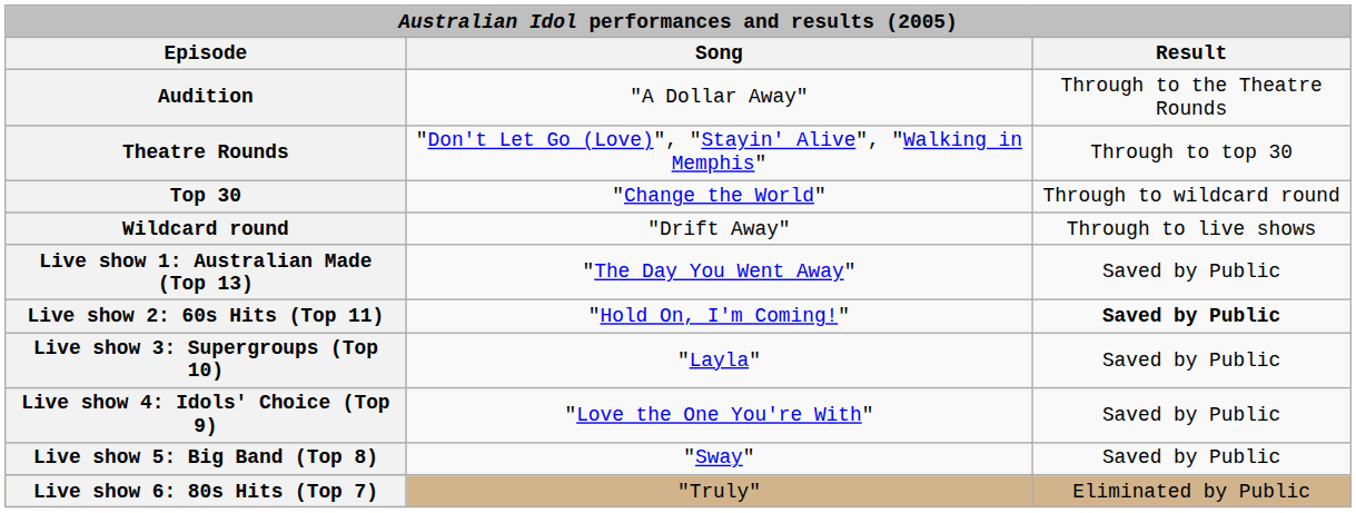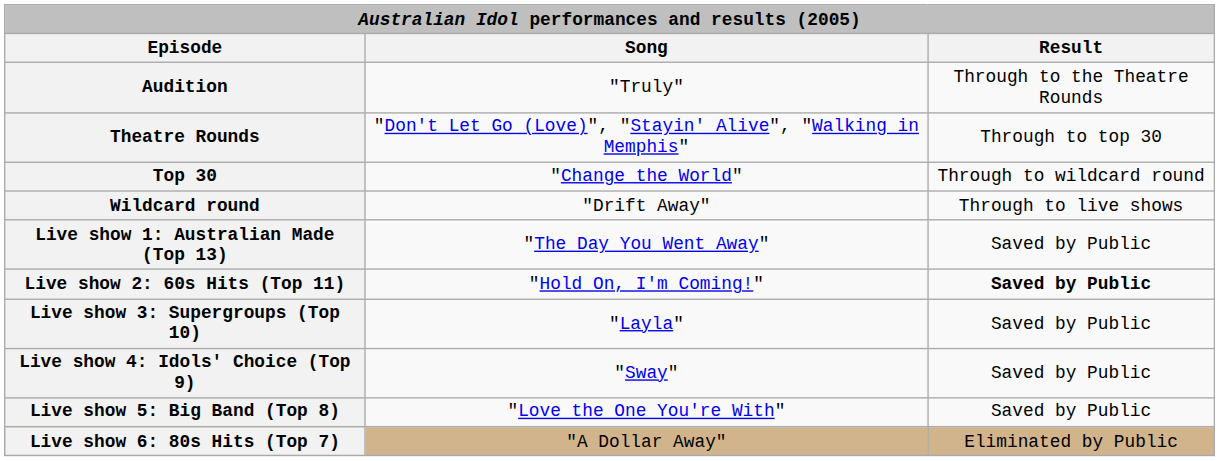Audition | Song: "A Dollar Away" -> "Truly"
Live show 4: Idols' Choice (Top 9) | Song: "Love the One You're With" -> "Sway"
Live show 5: Big Band (Top 8) | Song: "Sway" -> "Love the One You're With"
Live show 6: 80s Hits (Top 7) | Song: "Truly" -> "A Dollar Away"
